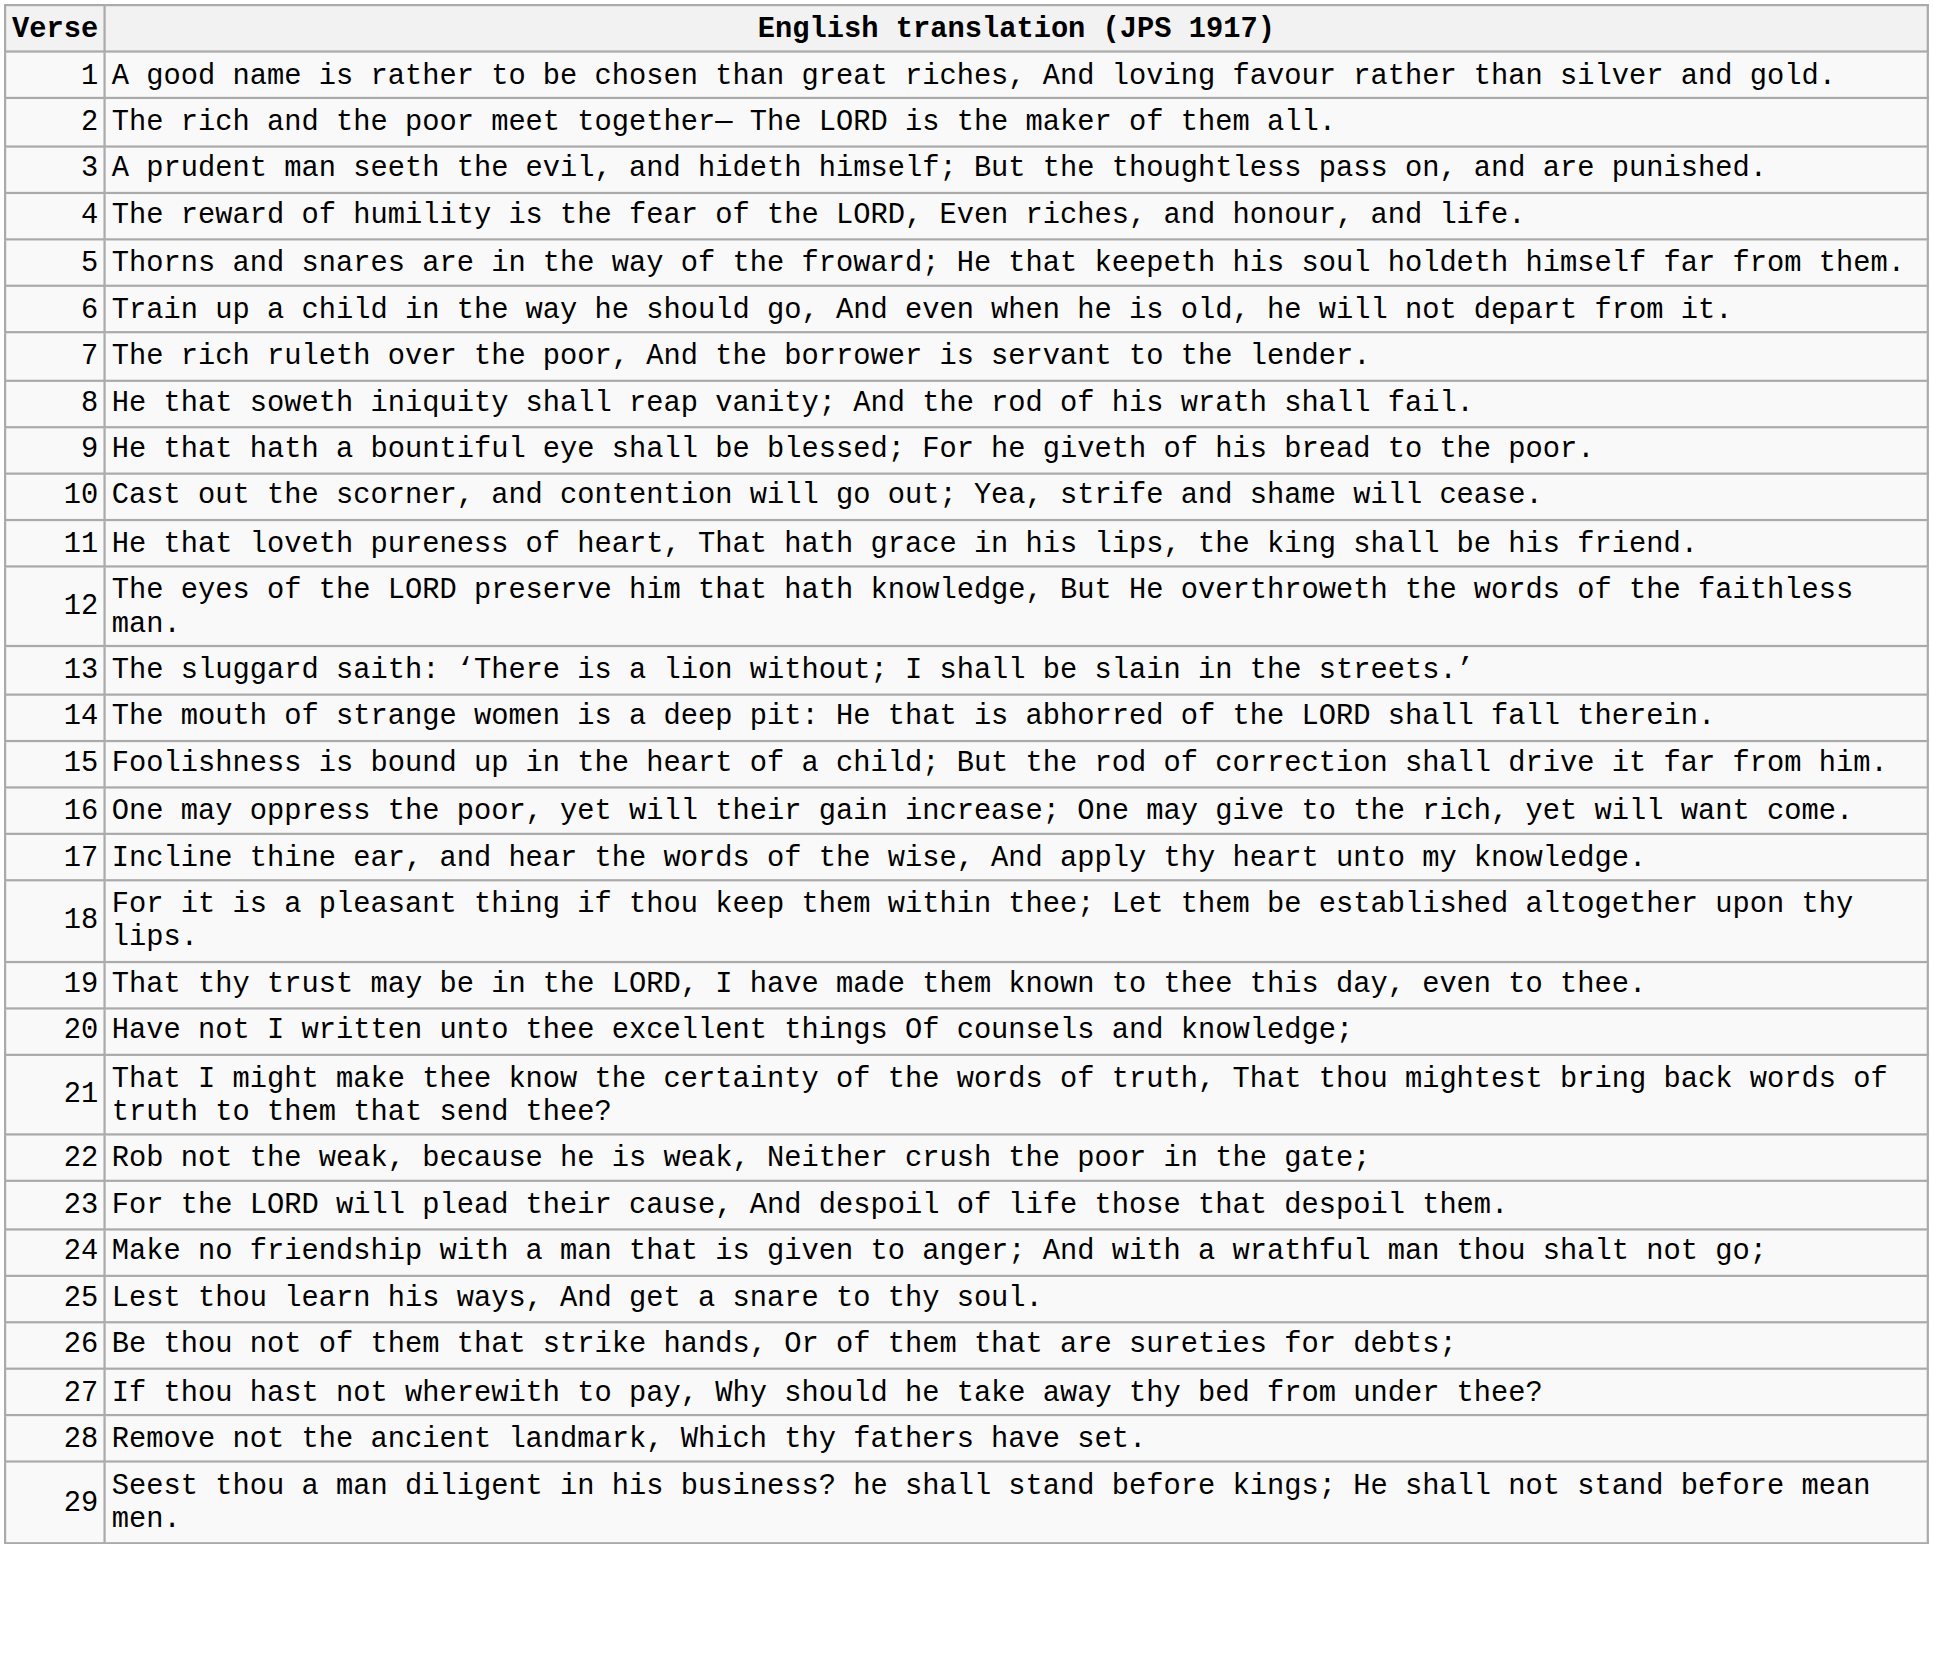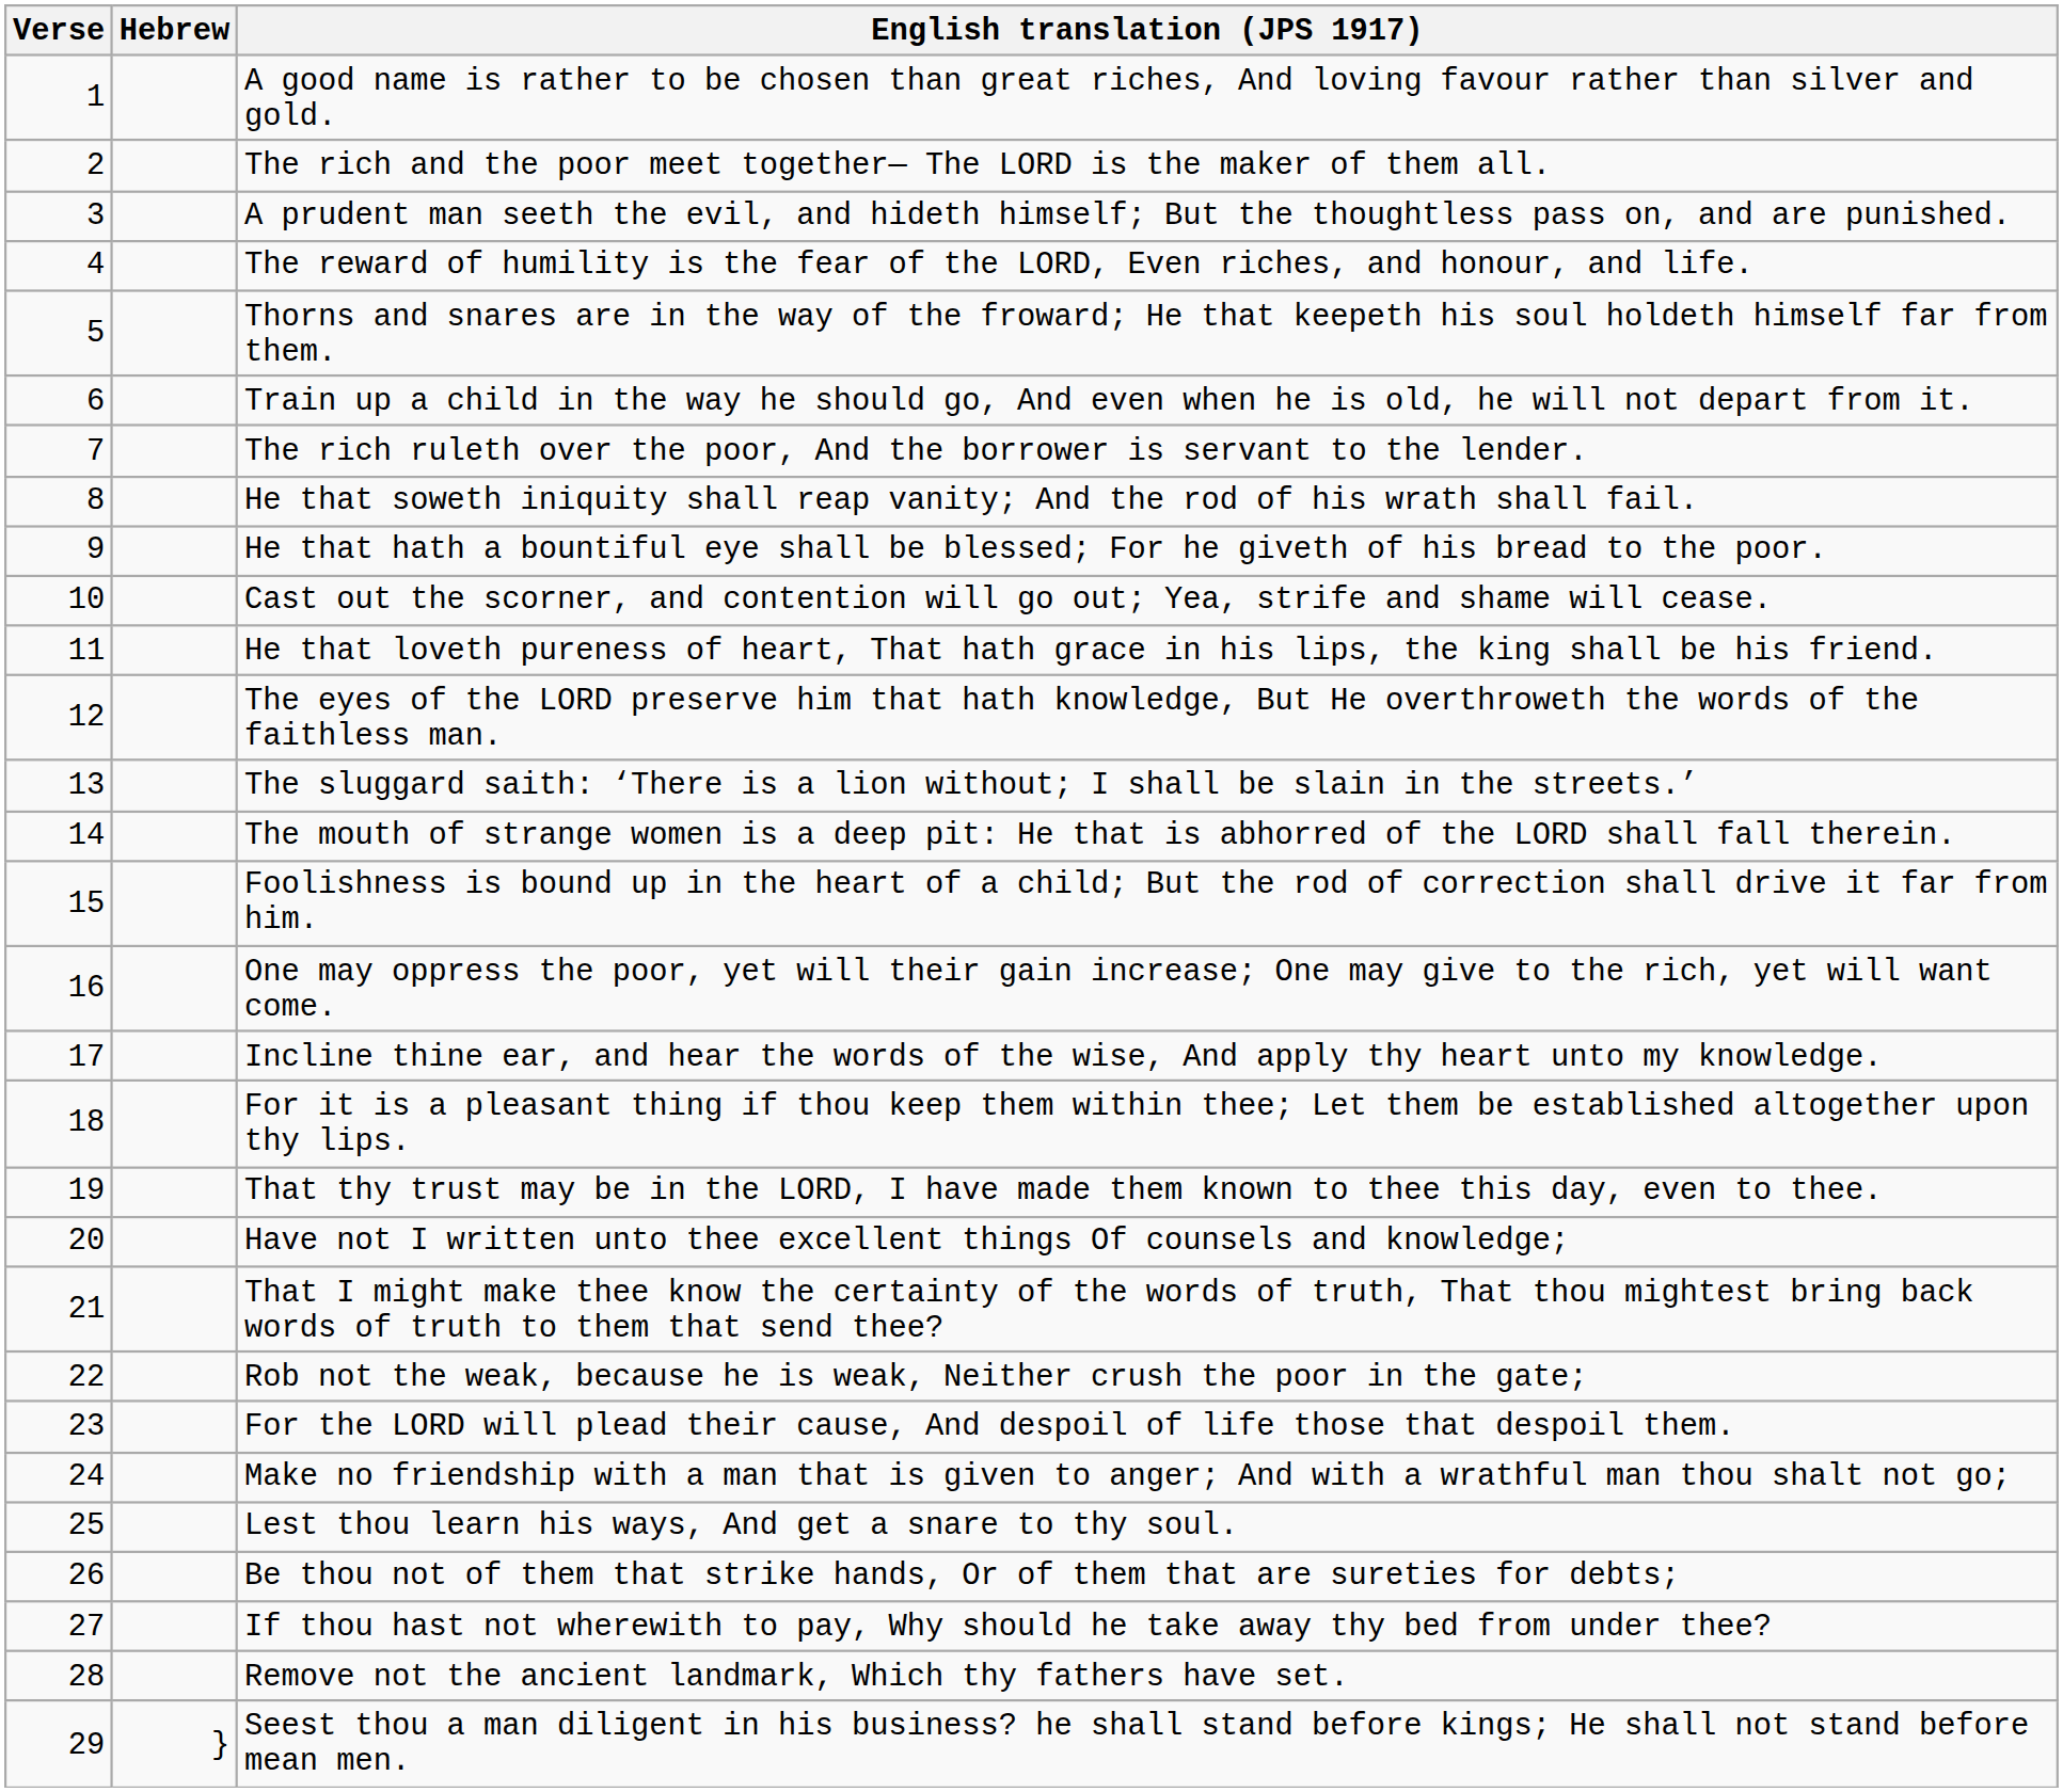+ column: Hebrew | }
